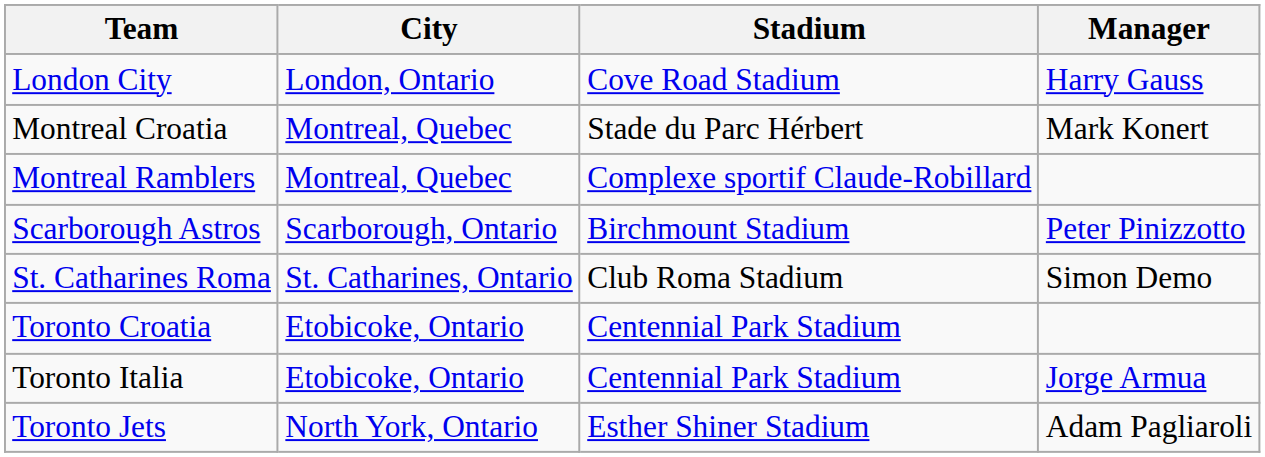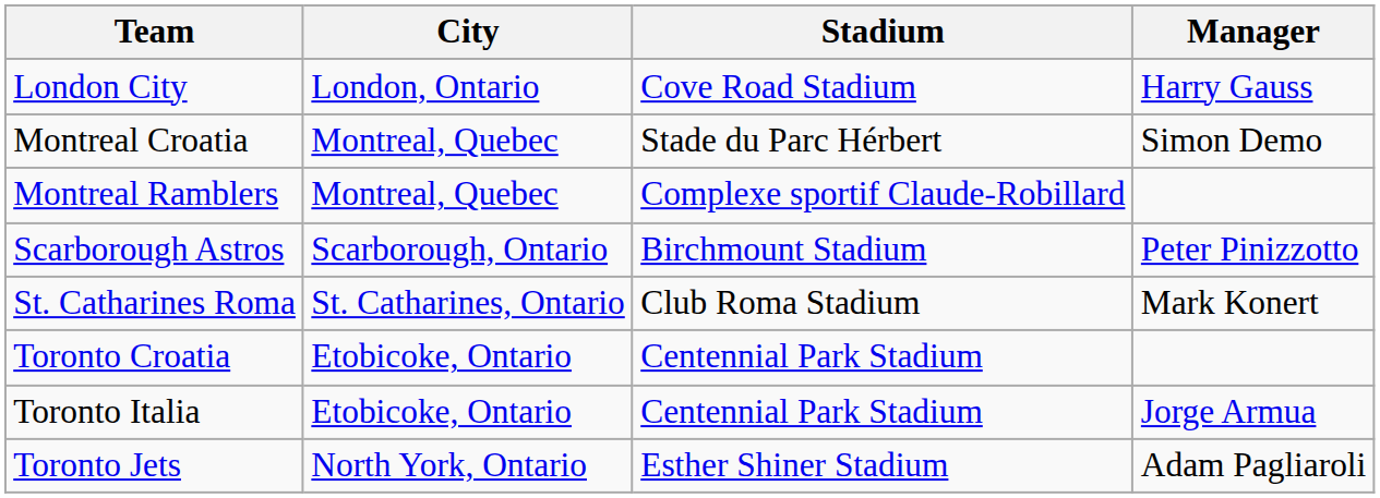Montreal Croatia | Manager: Mark Konert -> Simon Demo
St. Catharines Roma | Manager: Simon Demo -> Mark Konert
